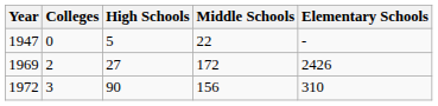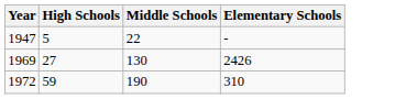- column: Colleges | 0 | 2 | 3
1969 | Middle Schools: 172 -> 130
1972 | High Schools: 90 -> 59
1972 | Middle Schools: 156 -> 190
